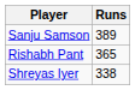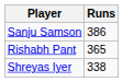Sanju Samson | Runs: 389 -> 386
